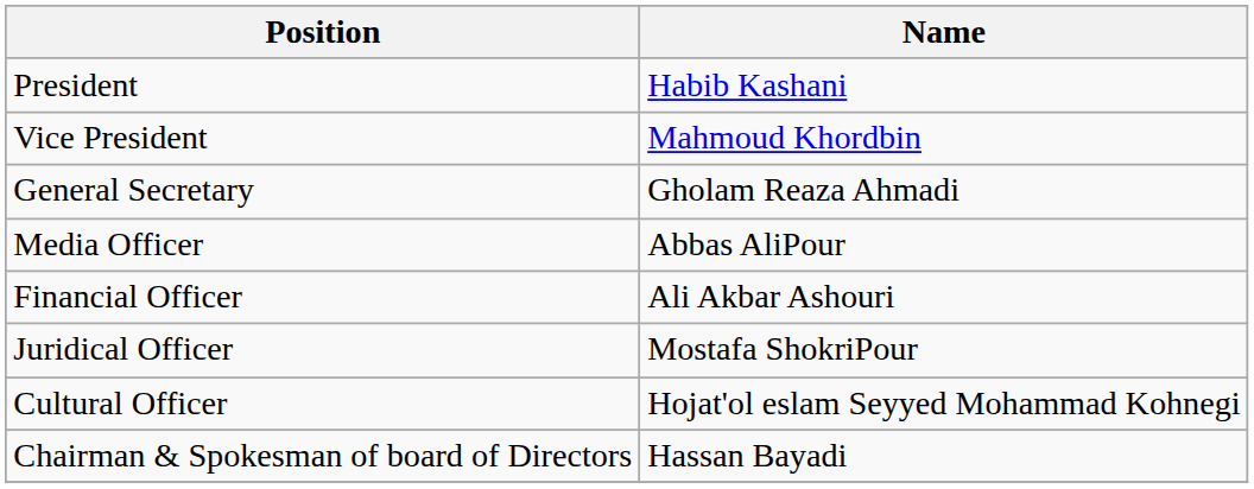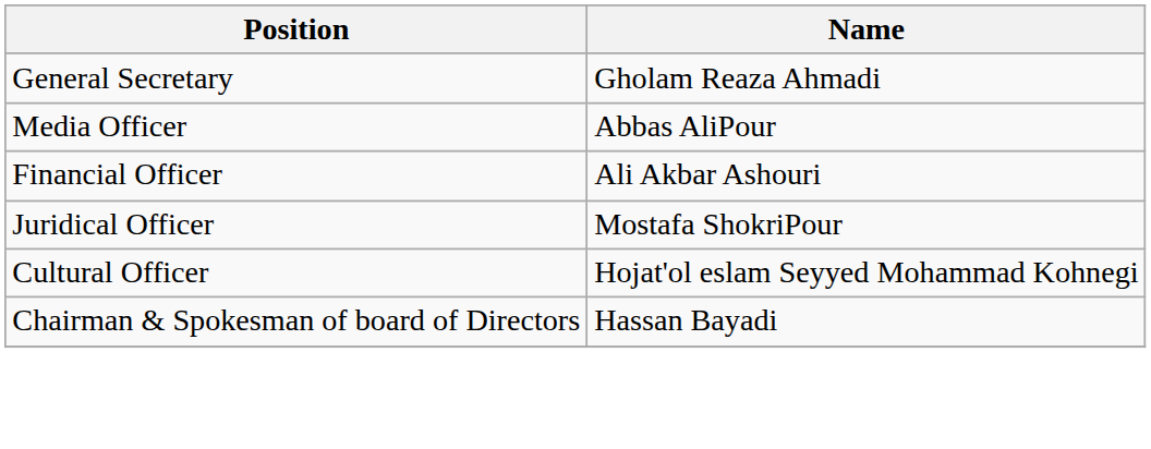- row: President | Habib Kashani
- row: Vice President | Mahmoud Khordbin
